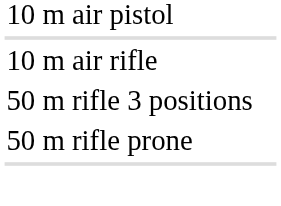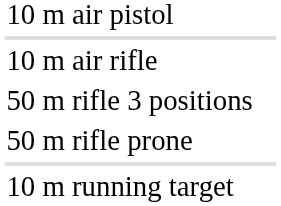+ row: 10 m running target
